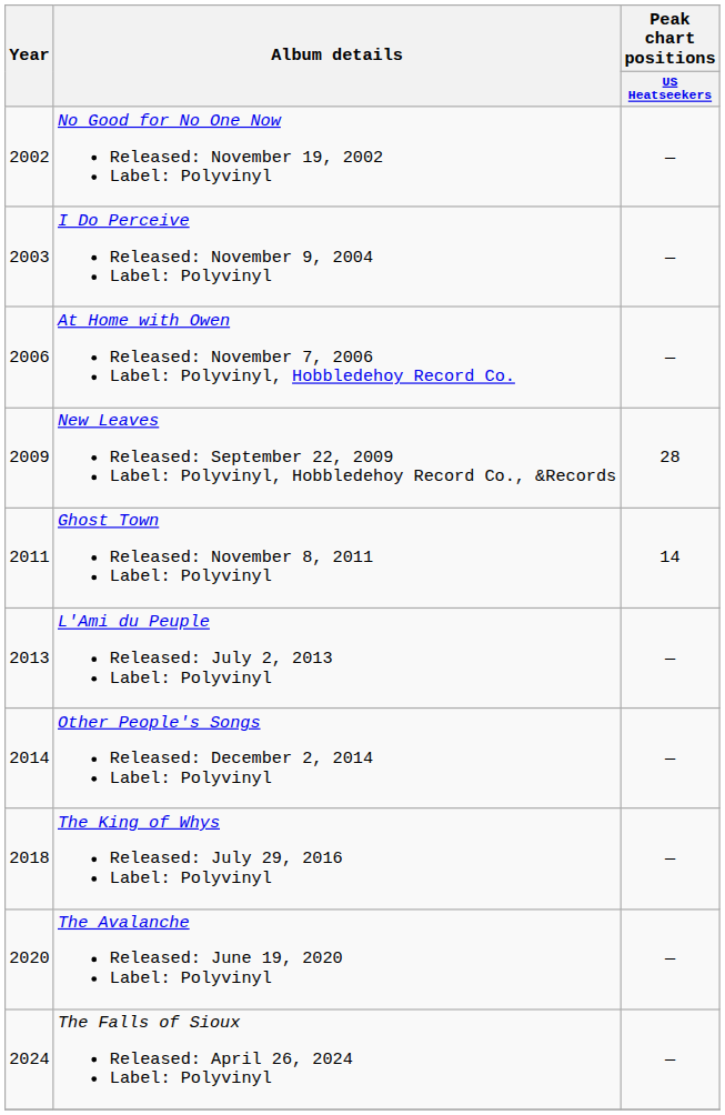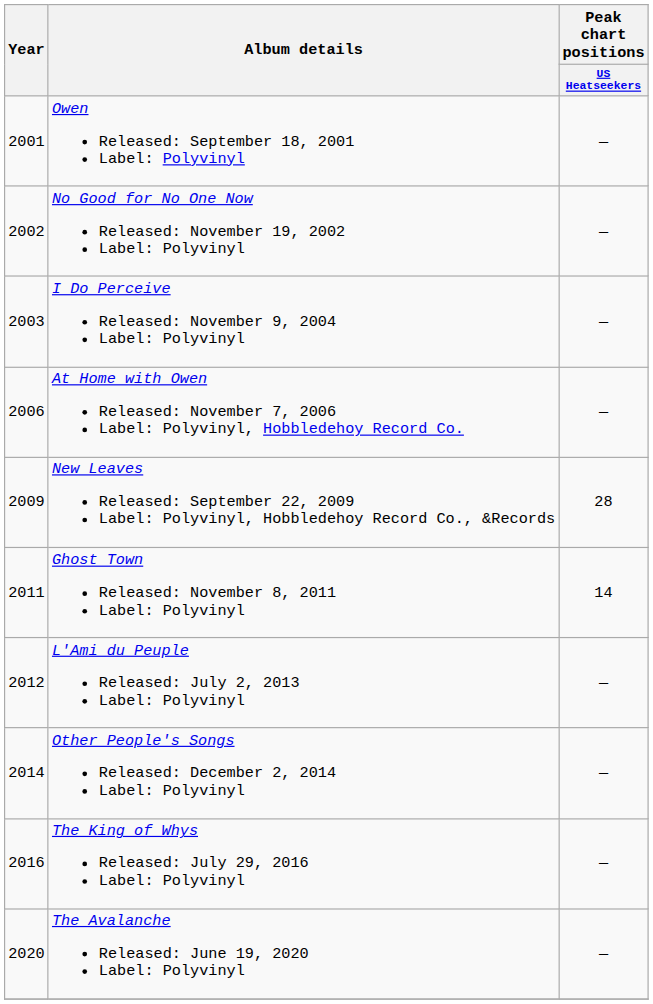+ row: 2001 | Owen Released: September 18, 2001 Label: Polyvinyl | —
L'Ami du Peuple Released: July 2, 2013 Label: Polyvinyl | Year: 2013 -> 2012
The King of Whys Released: July 29, 2016 Label: Polyvinyl | Year: 2018 -> 2016
- row: 2024 | The Falls of Sioux Released: April 26, 2024 Label: Polyvinyl | —
